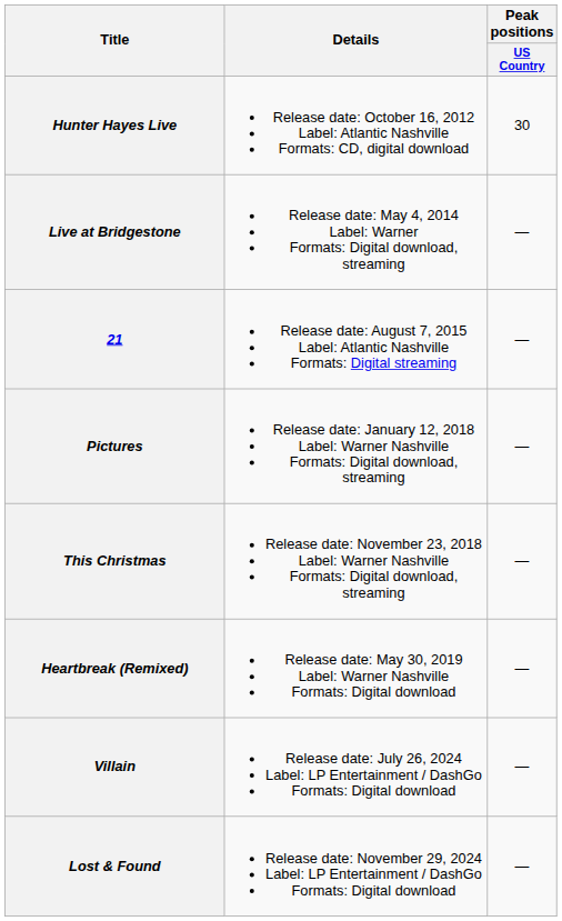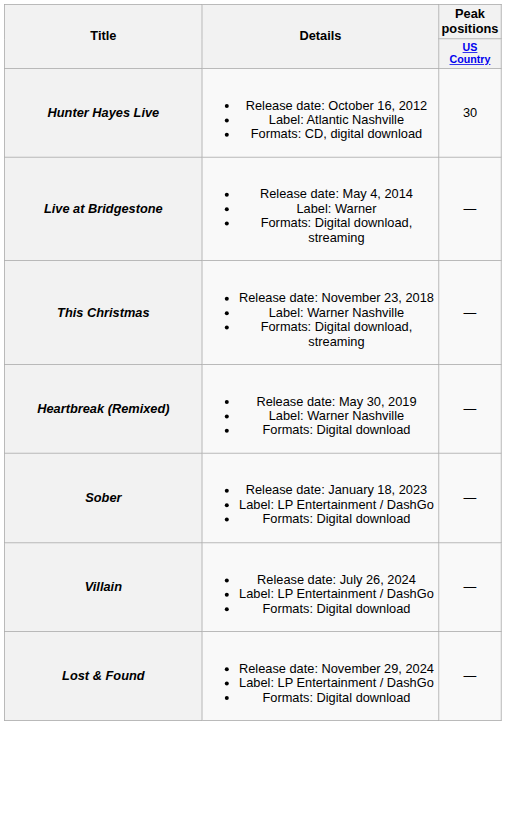- row: 21 | Release date: August 7, 2015 Label: Atlantic Nashville Formats: Digital streaming | —
- row: Pictures | Release date: January 12, 2018 Label: Warner Nashville Formats: Digital download, streaming | —
+ row: Sober | Release date: January 18, 2023 Label: LP Entertainment / DashGo Formats: Digital download | —
